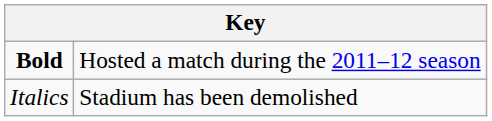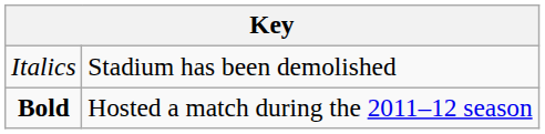rows swapped: Bold <-> Italics
